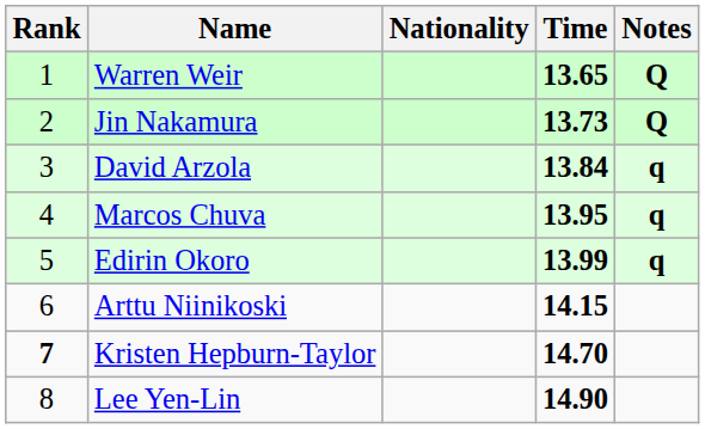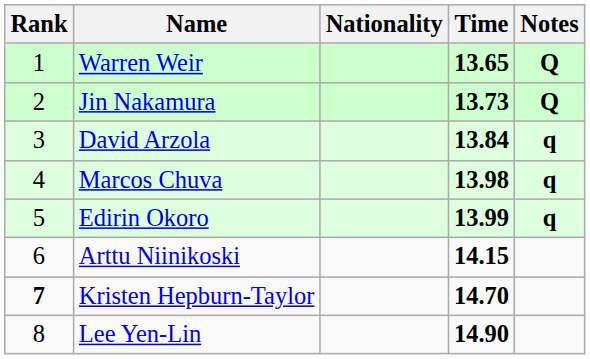Marcos Chuva | Time: 13.95 -> 13.98
